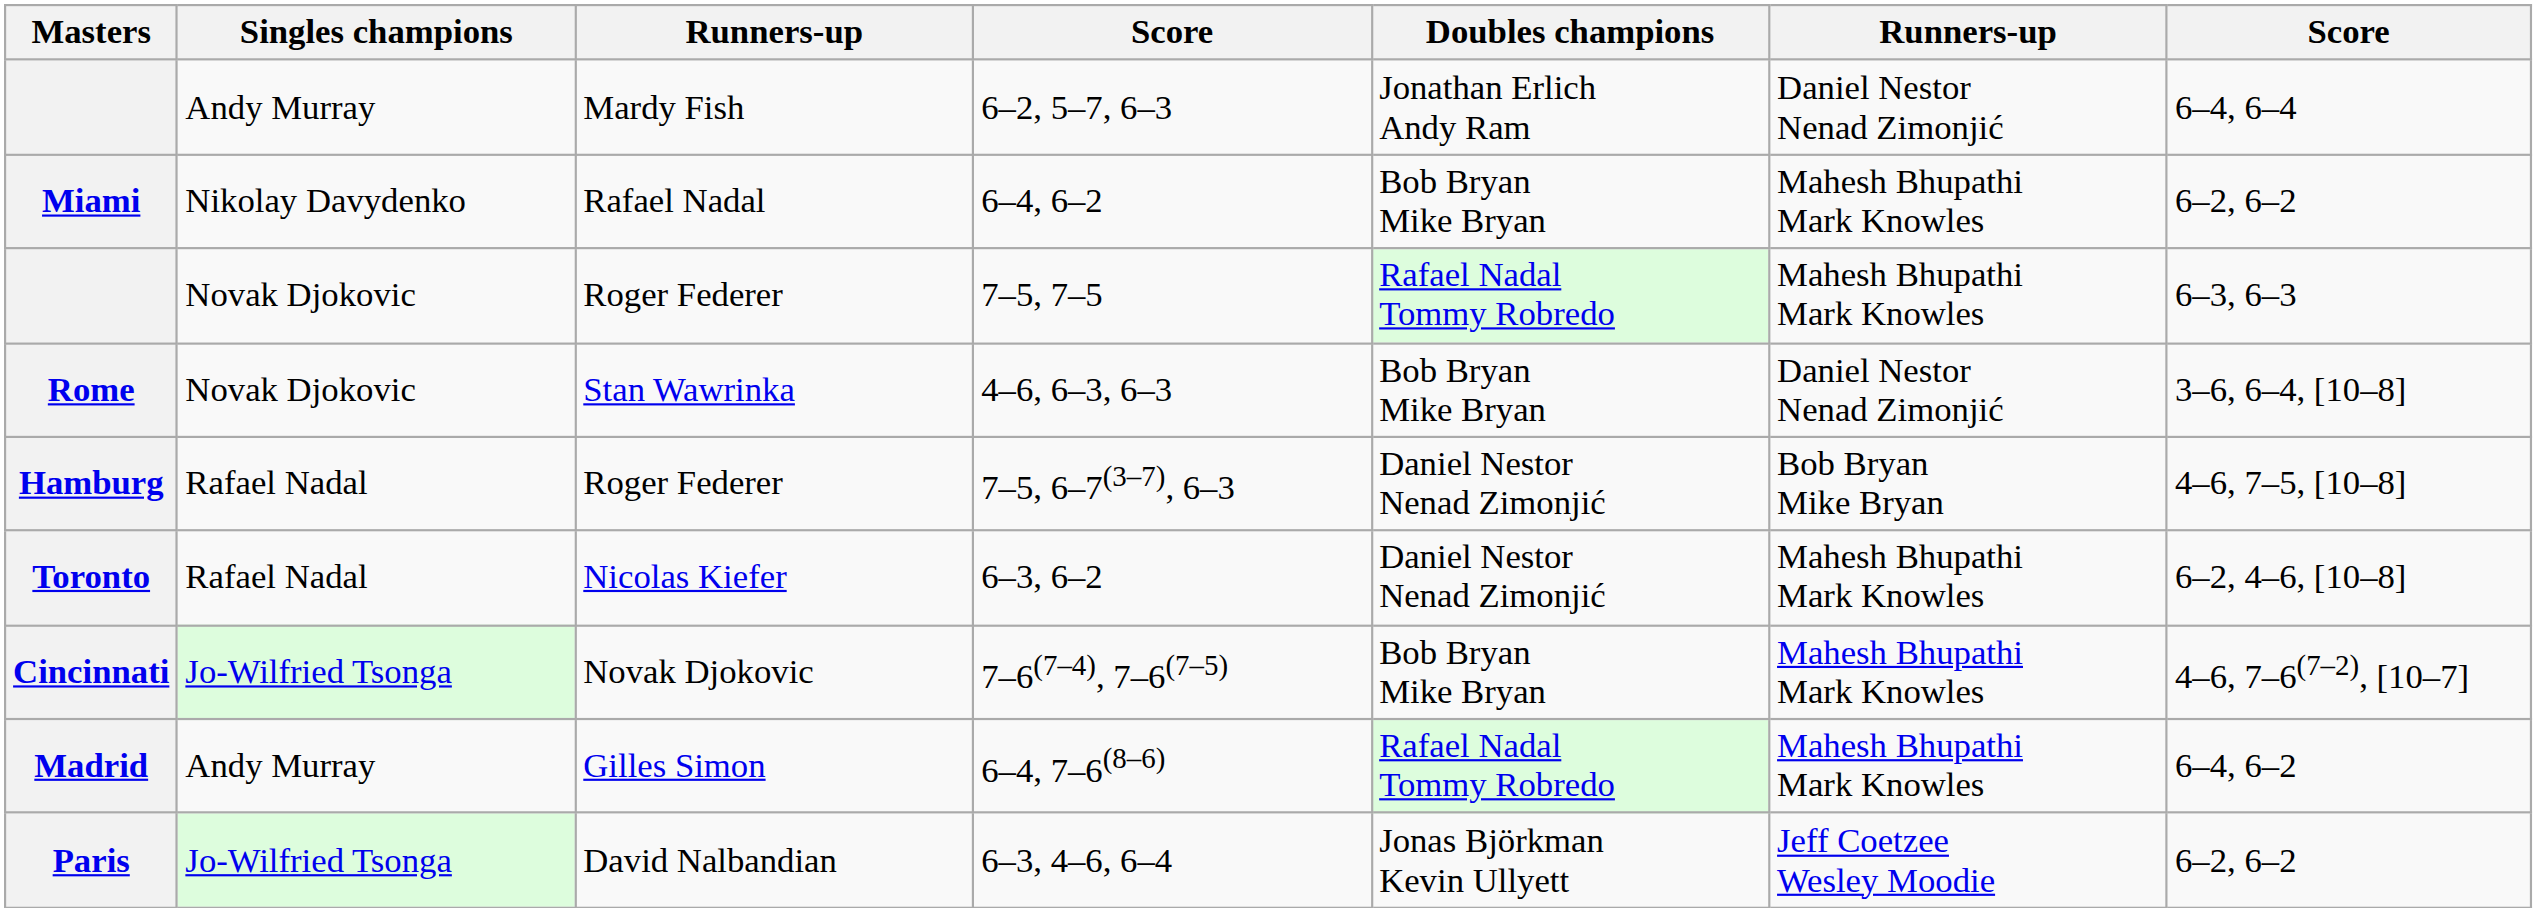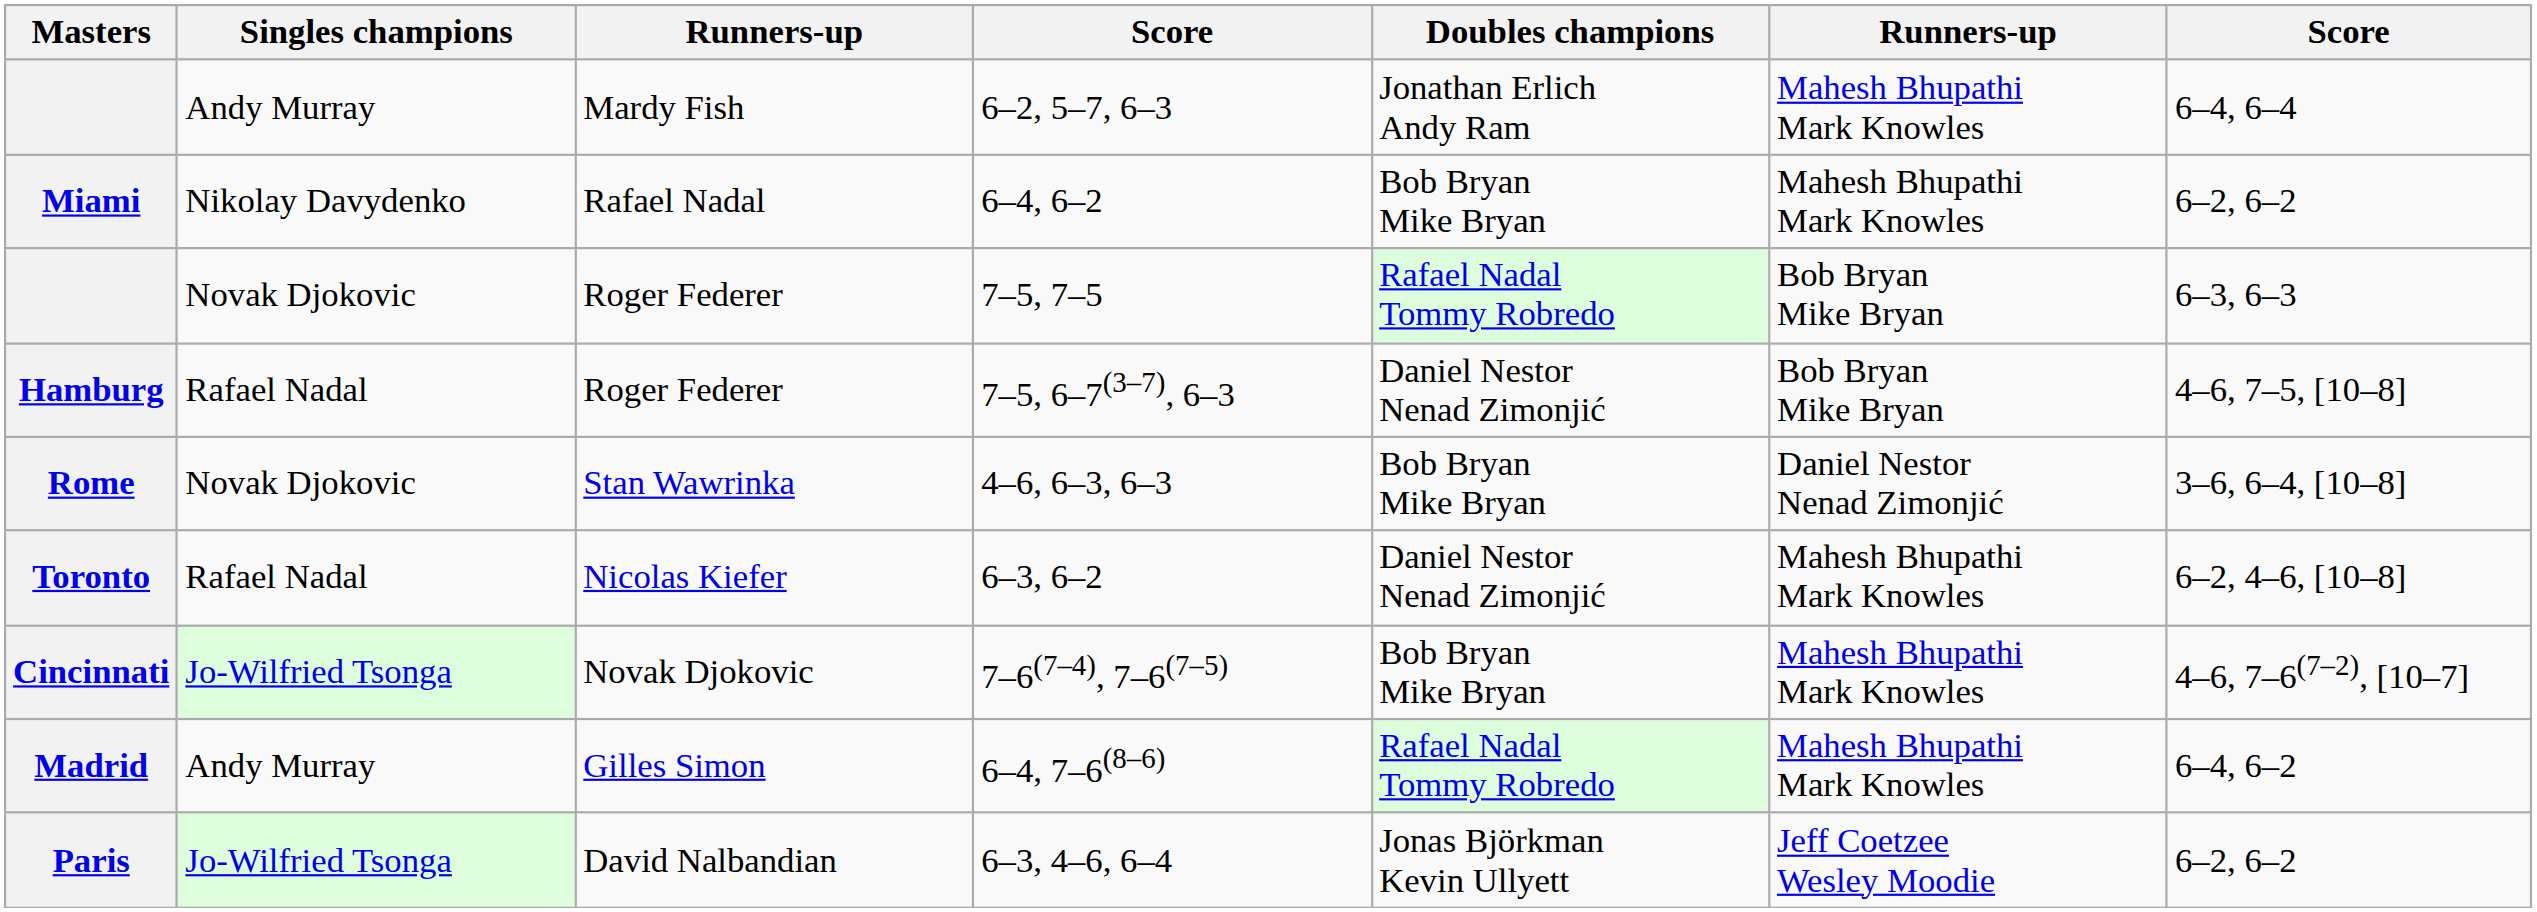6–2, 5–7, 6–3 | column 6: Daniel Nestor Nenad Zimonjić -> Mahesh Bhupathi Mark Knowles
7–5, 7–5 | column 6: Mahesh Bhupathi Mark Knowles -> Bob Bryan Mike Bryan
rows swapped: 4–6, 6–3, 6–3 <-> 7–5, 6–7(3–7), 6–3
